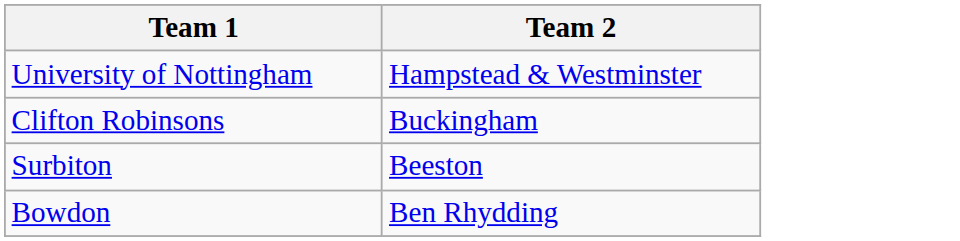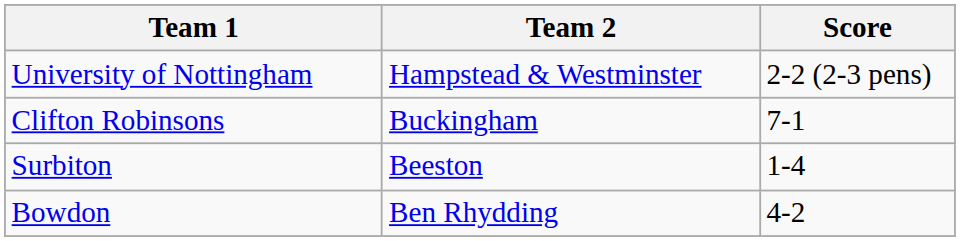+ column: Score | 2-2 (2-3 pens) | 7-1 | 1-4 | 4-2
